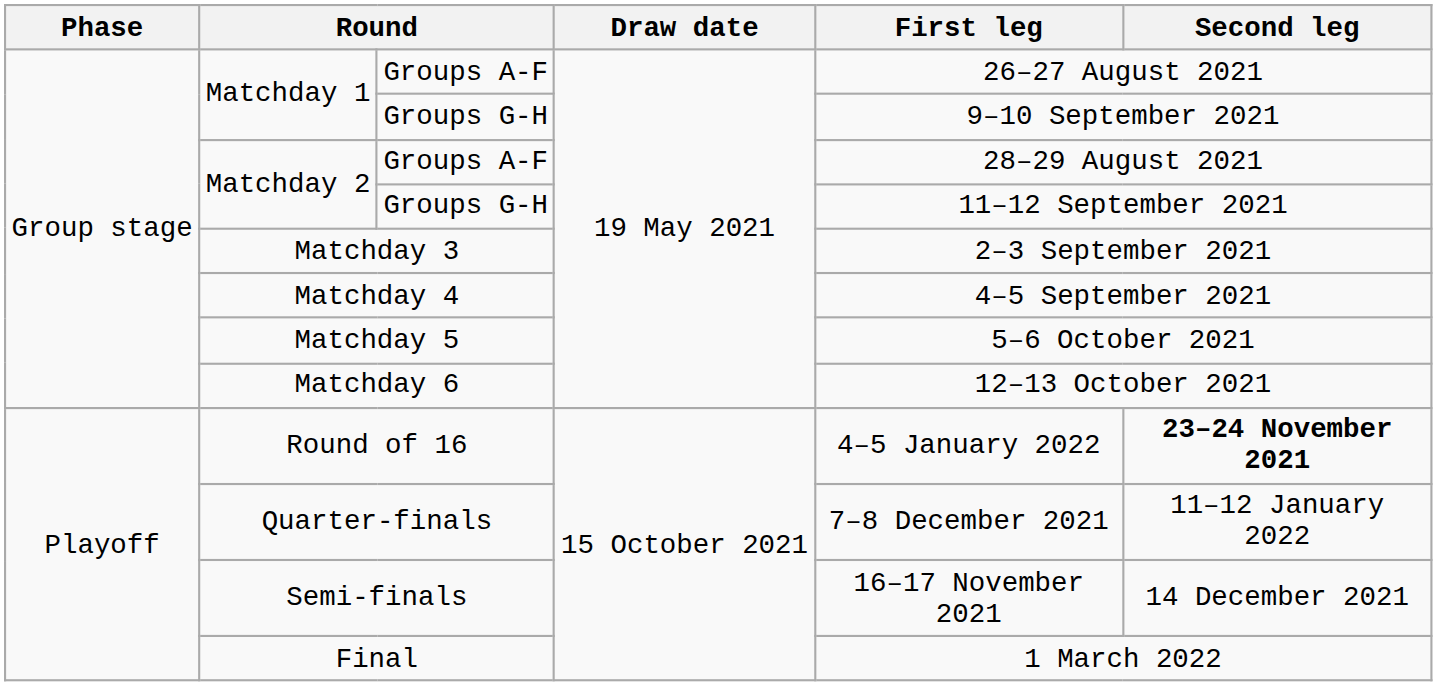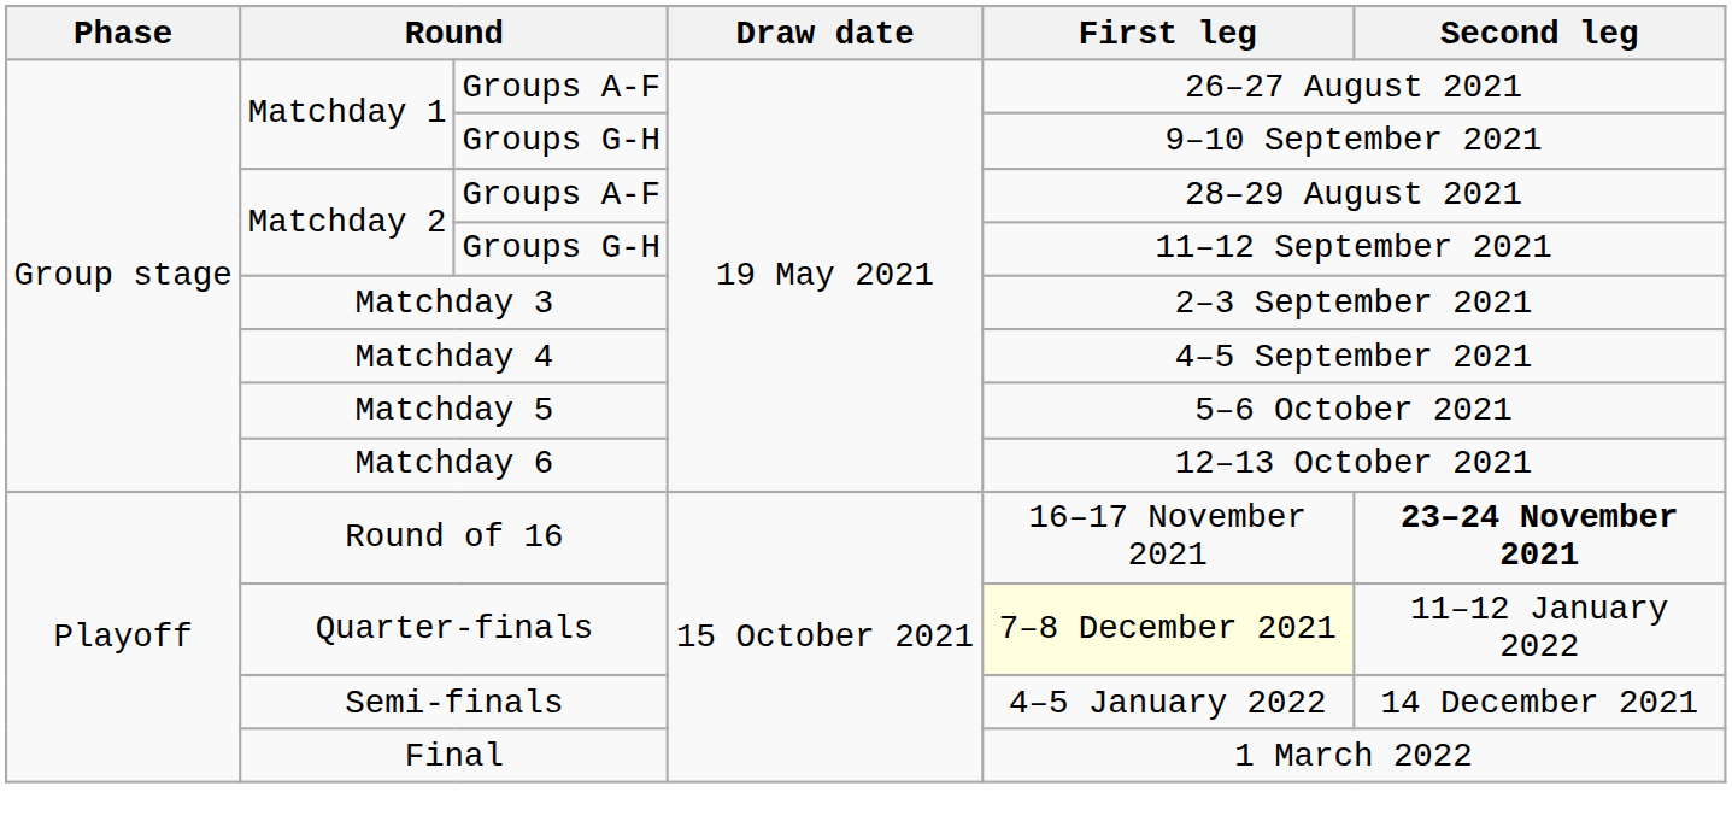Round of 16 | First leg: 4–5 January 2022 -> 16–17 November 2021
Quarter-finals | First leg: no background -> lightyellow background
Semi-finals | First leg: 16–17 November 2021 -> 4–5 January 2022
